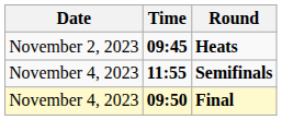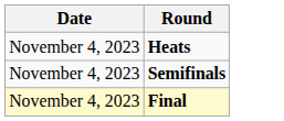- column: Time | 09:45 | 11:55 | 09:50
Heats | Date: November 2, 2023 -> November 4, 2023
